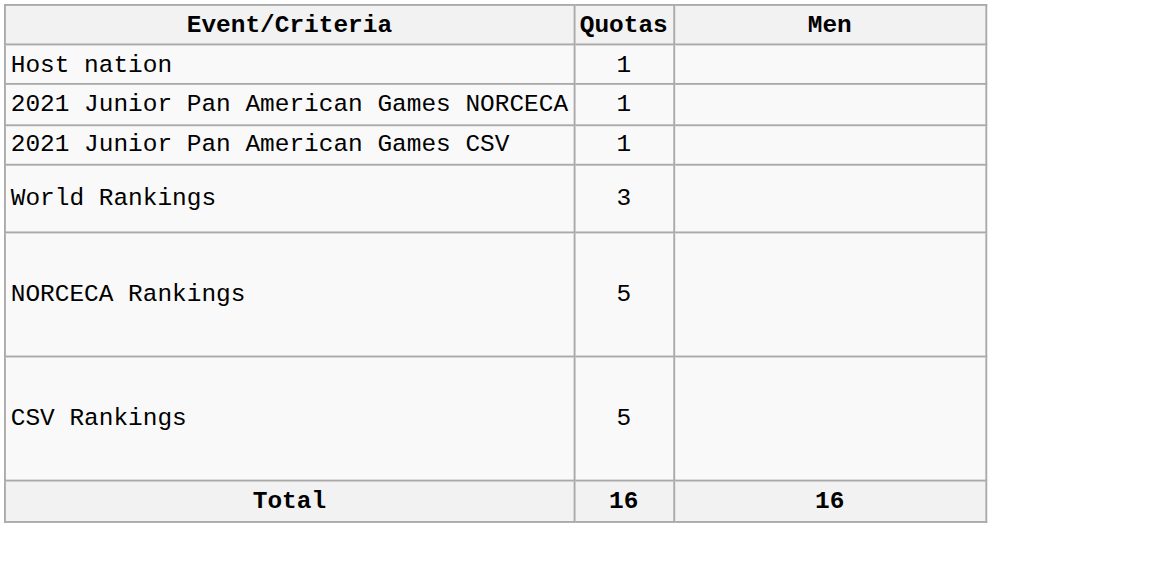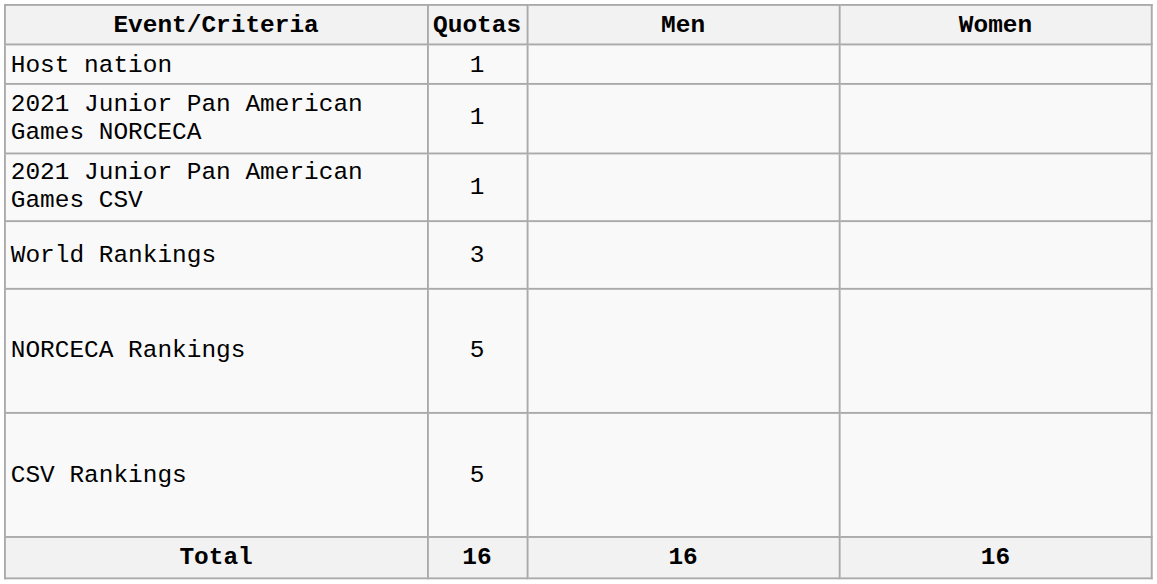+ column: Women | 16
